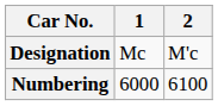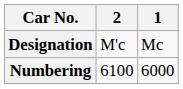columns swapped: 1 <-> 2
